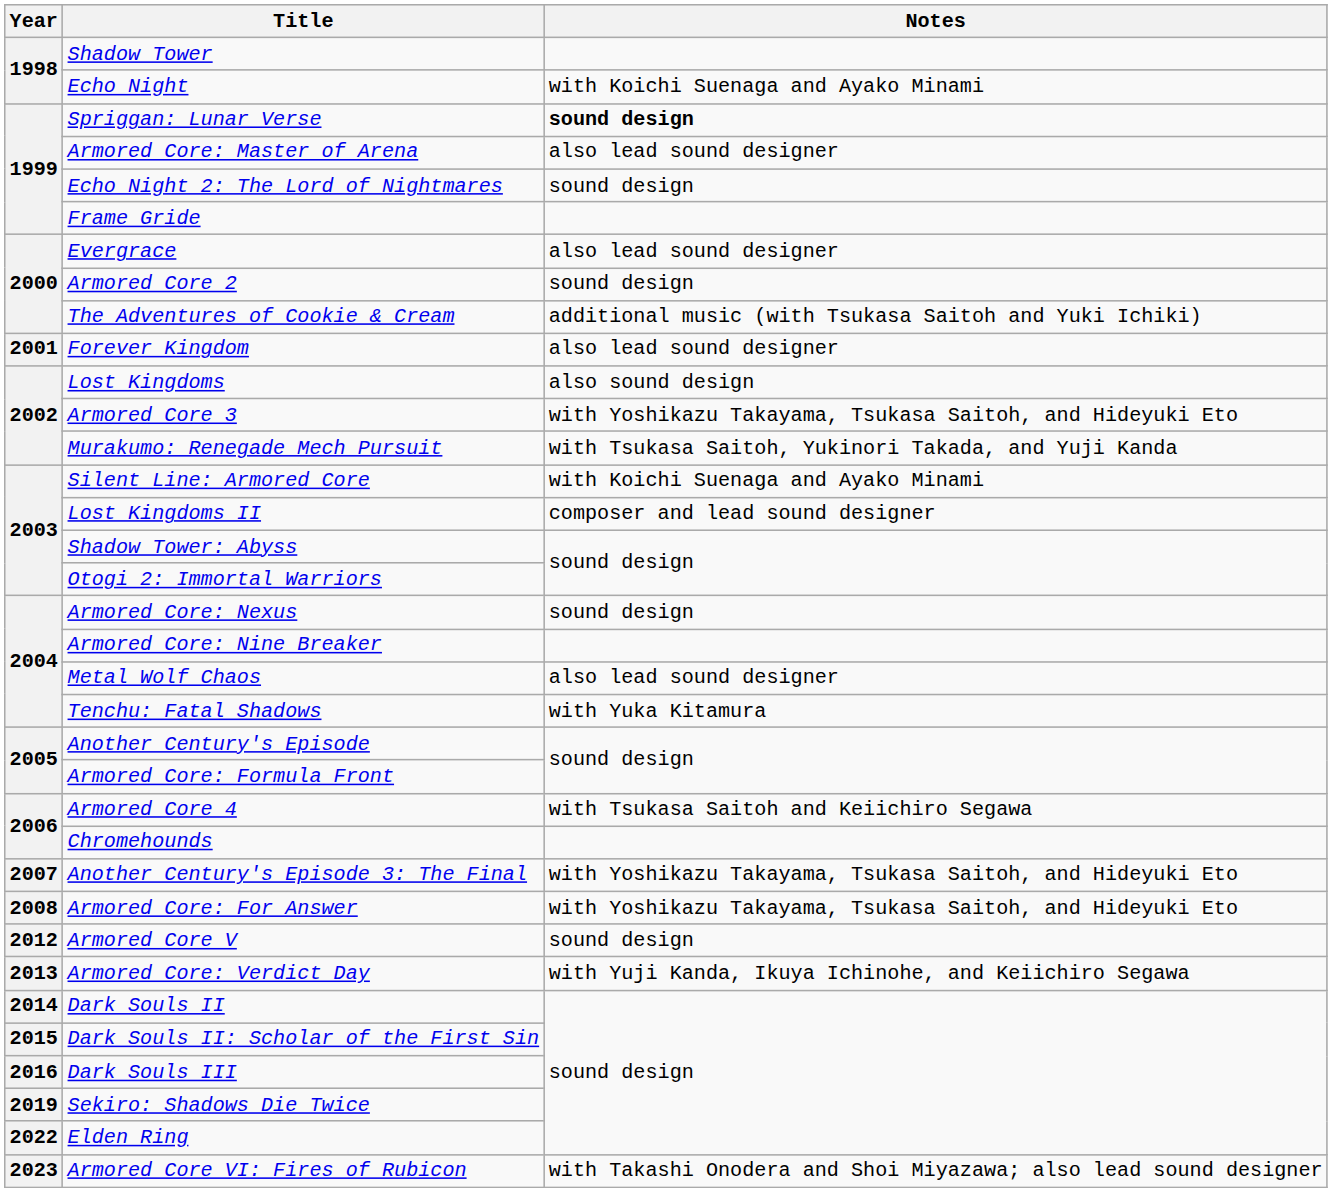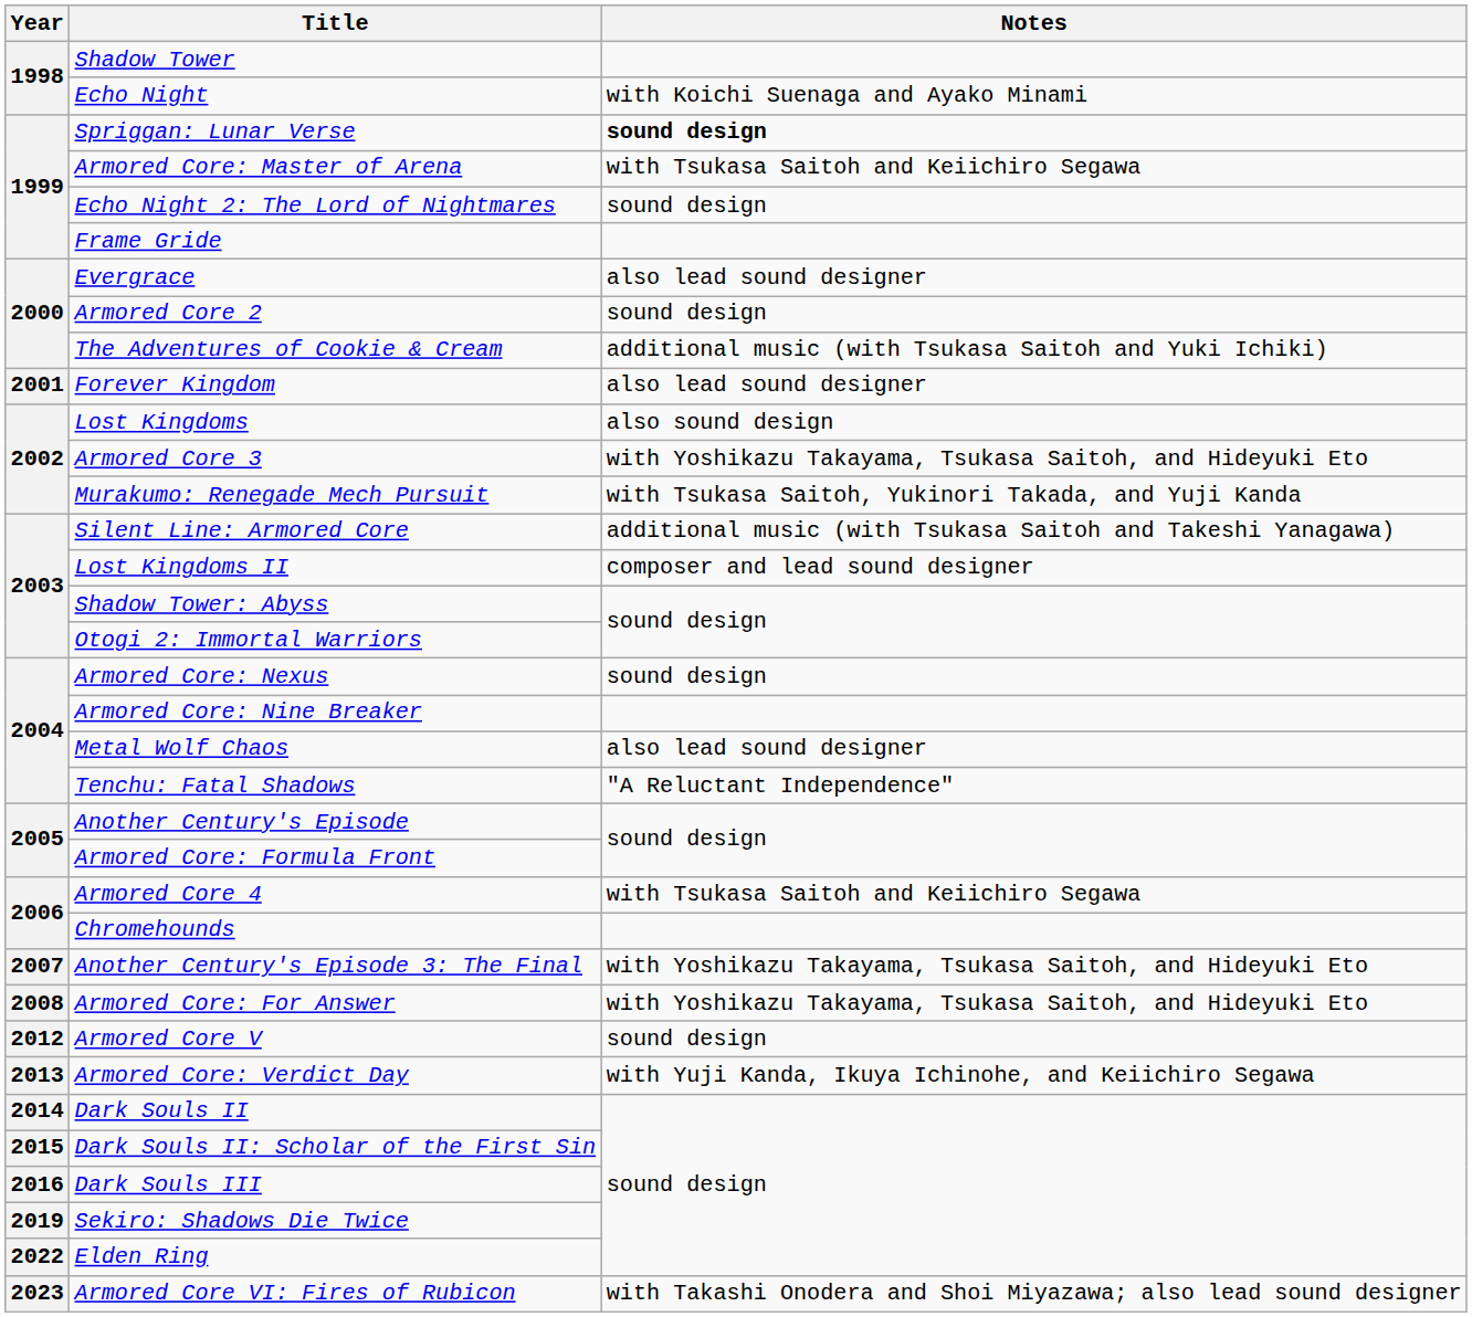Armored Core: Master of Arena | Notes: also lead sound designer -> with Tsukasa Saitoh and Keiichiro Segawa
Silent Line: Armored Core | Notes: with Koichi Suenaga and Ayako Minami -> additional music (with Tsukasa Saitoh and Takeshi Yanagawa)
Tenchu: Fatal Shadows | Notes: with Yuka Kitamura -> "A Reluctant Independence"
